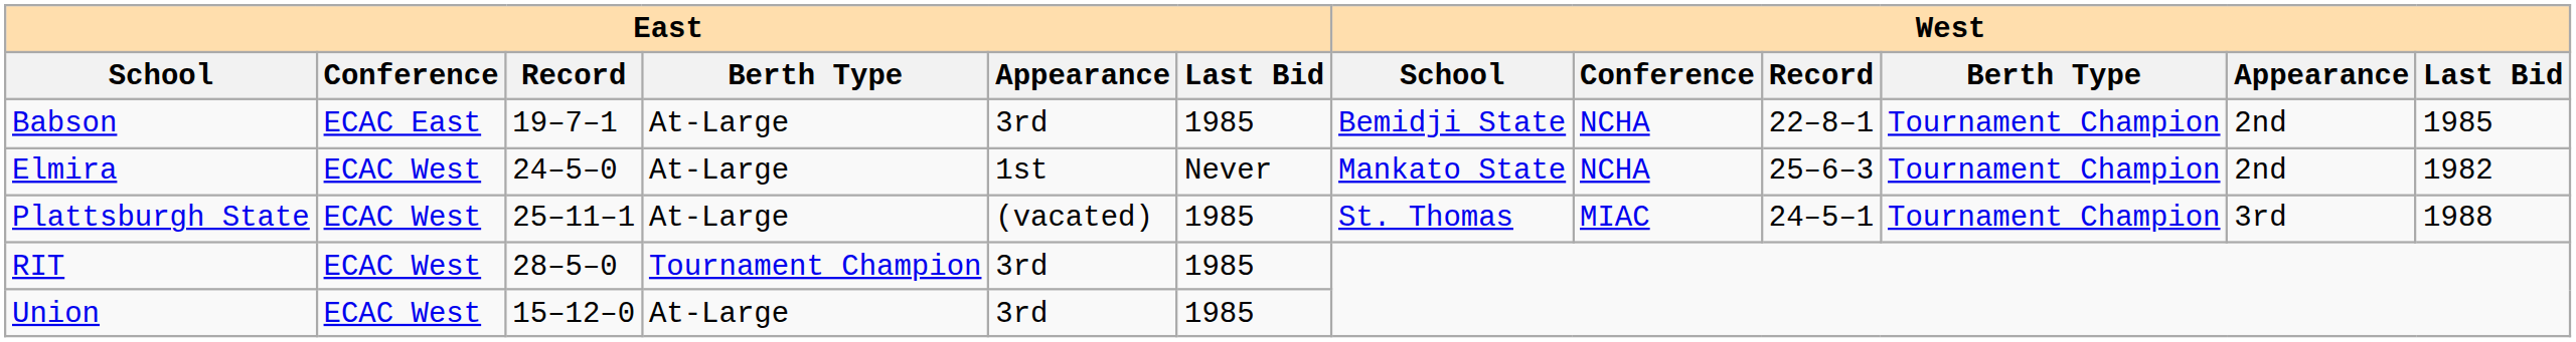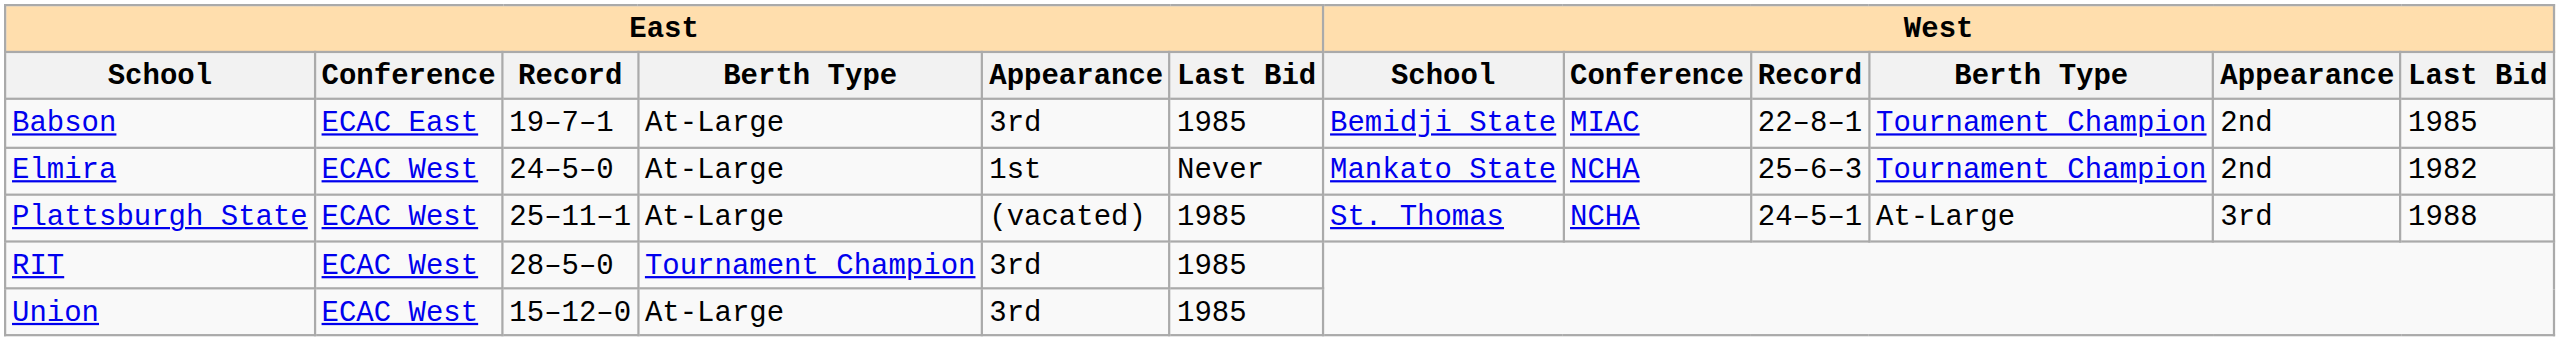Babson | West / Conference: NCHA -> MIAC
Plattsburgh State | West / Conference: MIAC -> NCHA
Plattsburgh State | West / Berth Type: Tournament Champion -> At-Large
